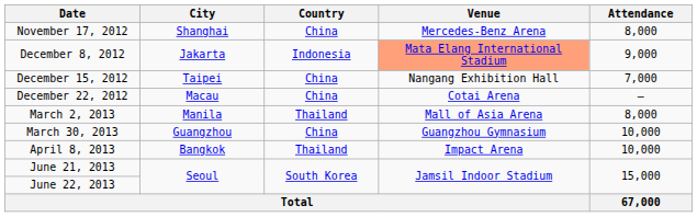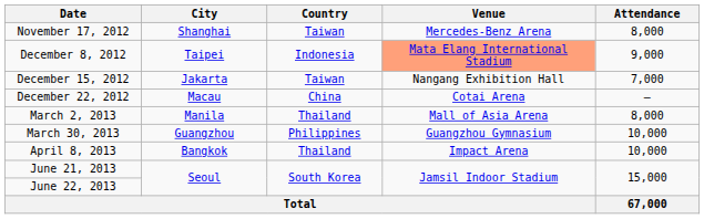November 17, 2012 | Country: China -> Taiwan
December 8, 2012 | City: Jakarta -> Taipei
December 15, 2012 | City: Taipei -> Jakarta
December 15, 2012 | Country: China -> Taiwan
March 30, 2013 | Country: China -> Philippines
